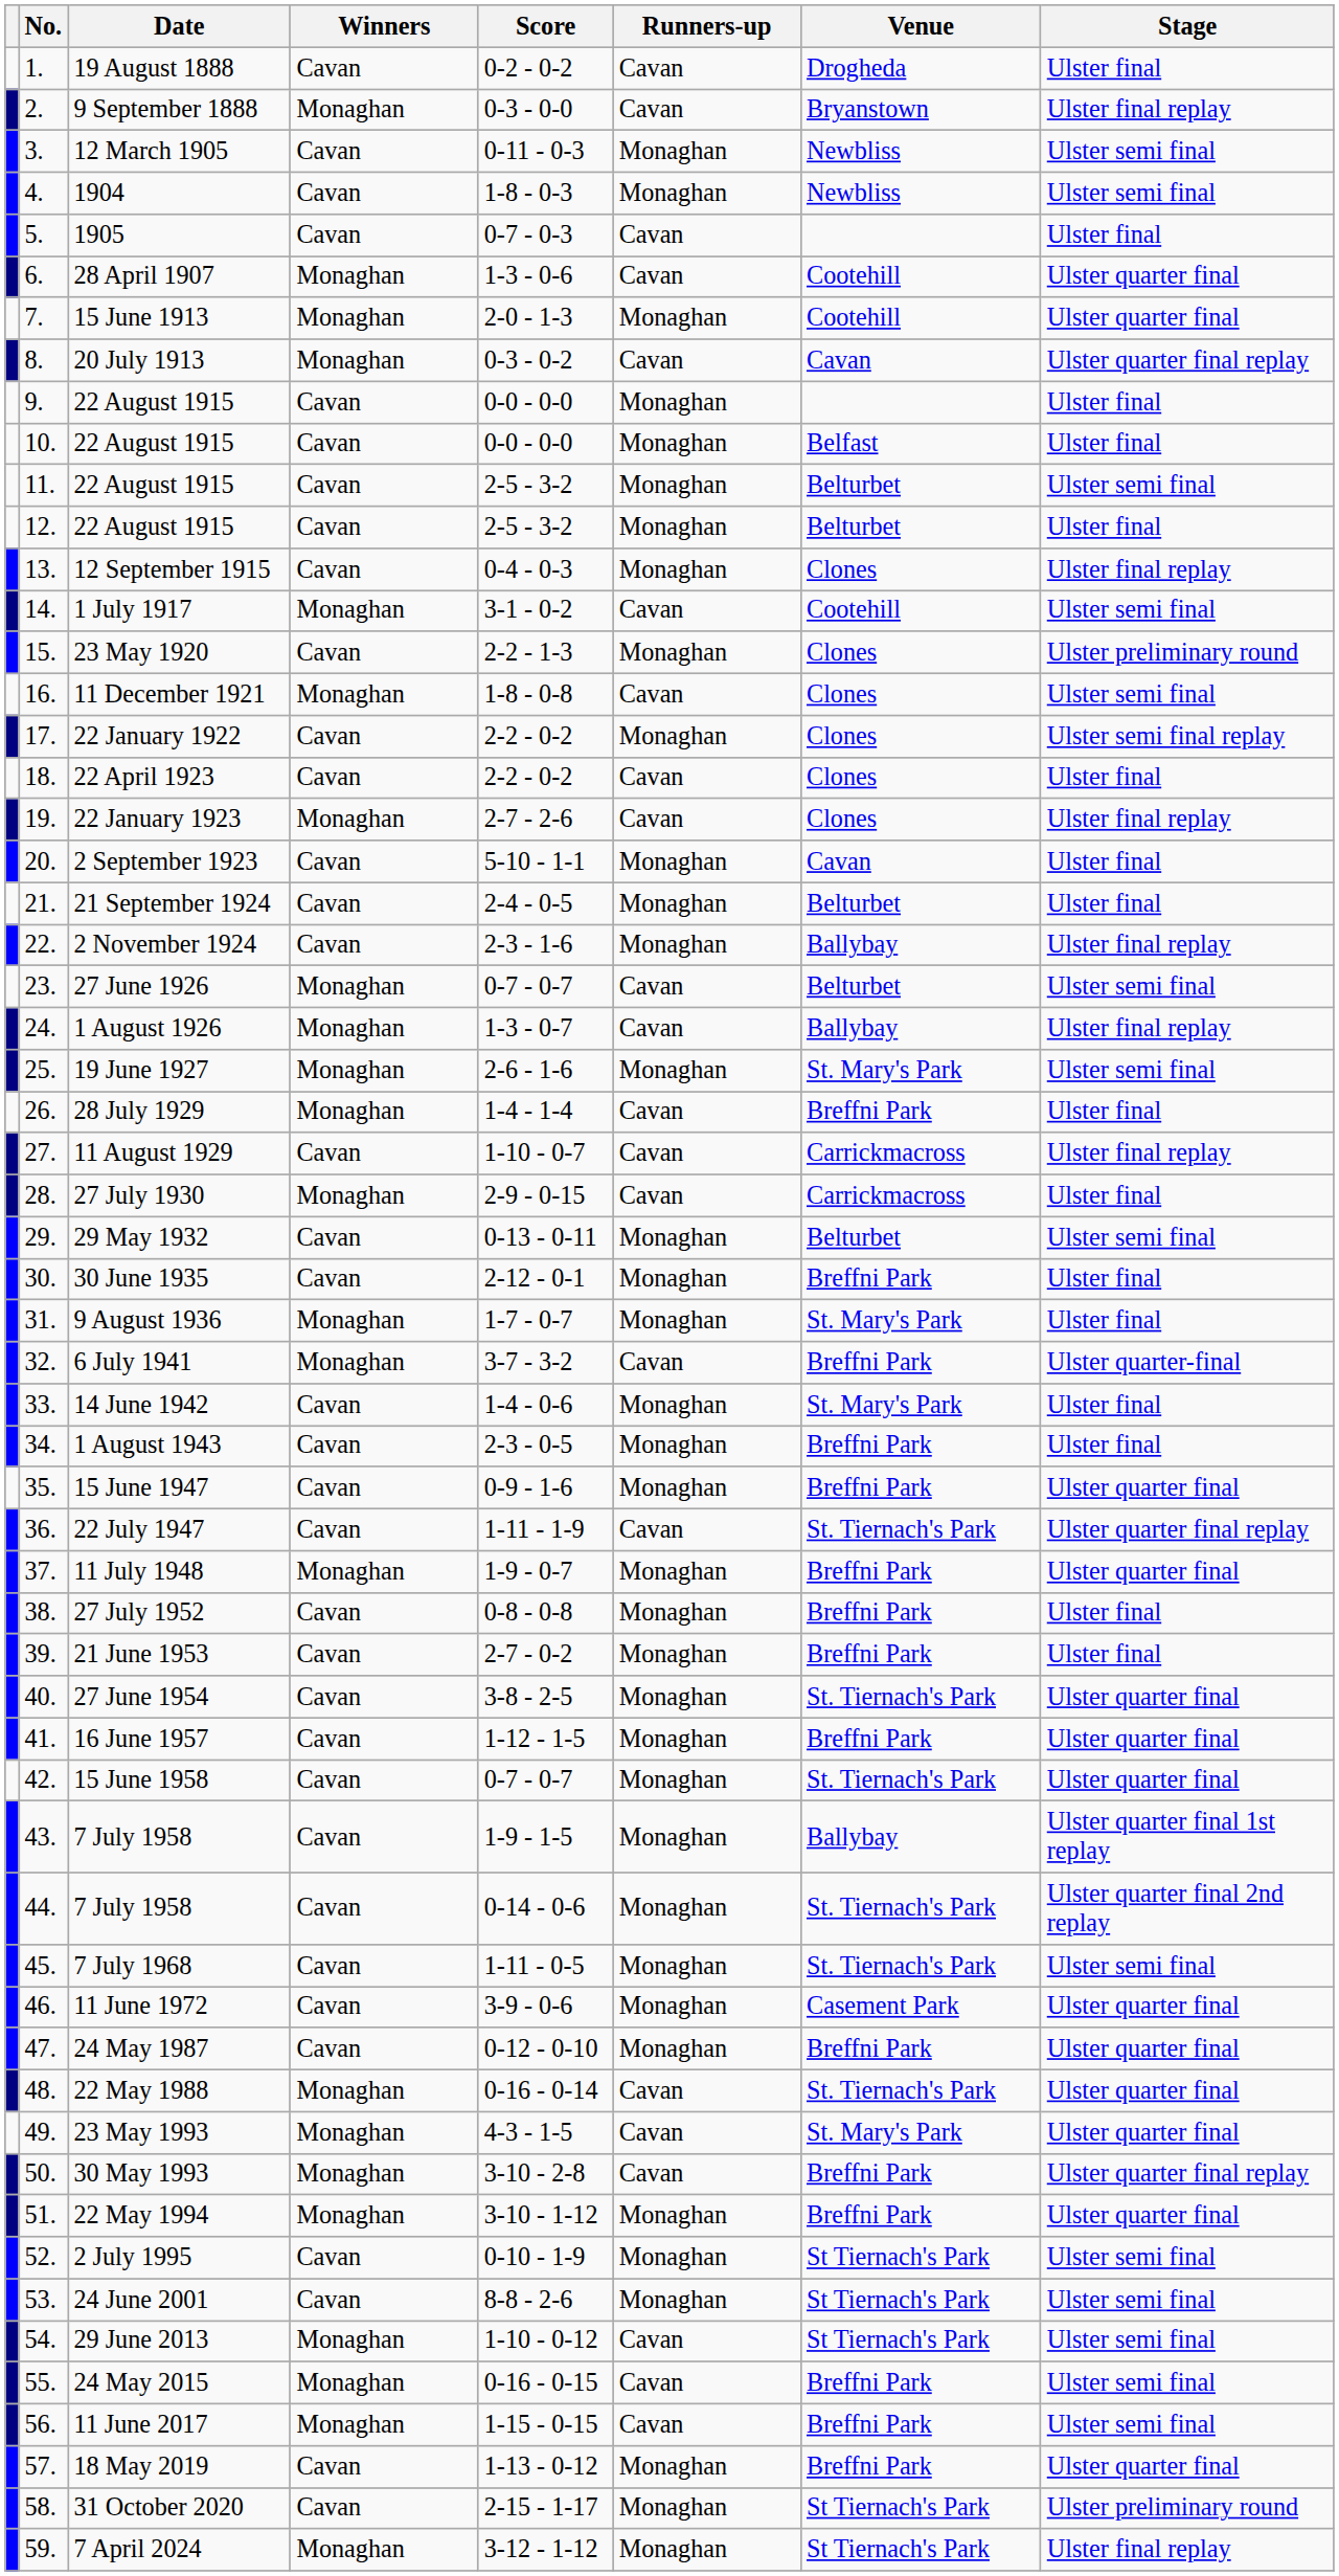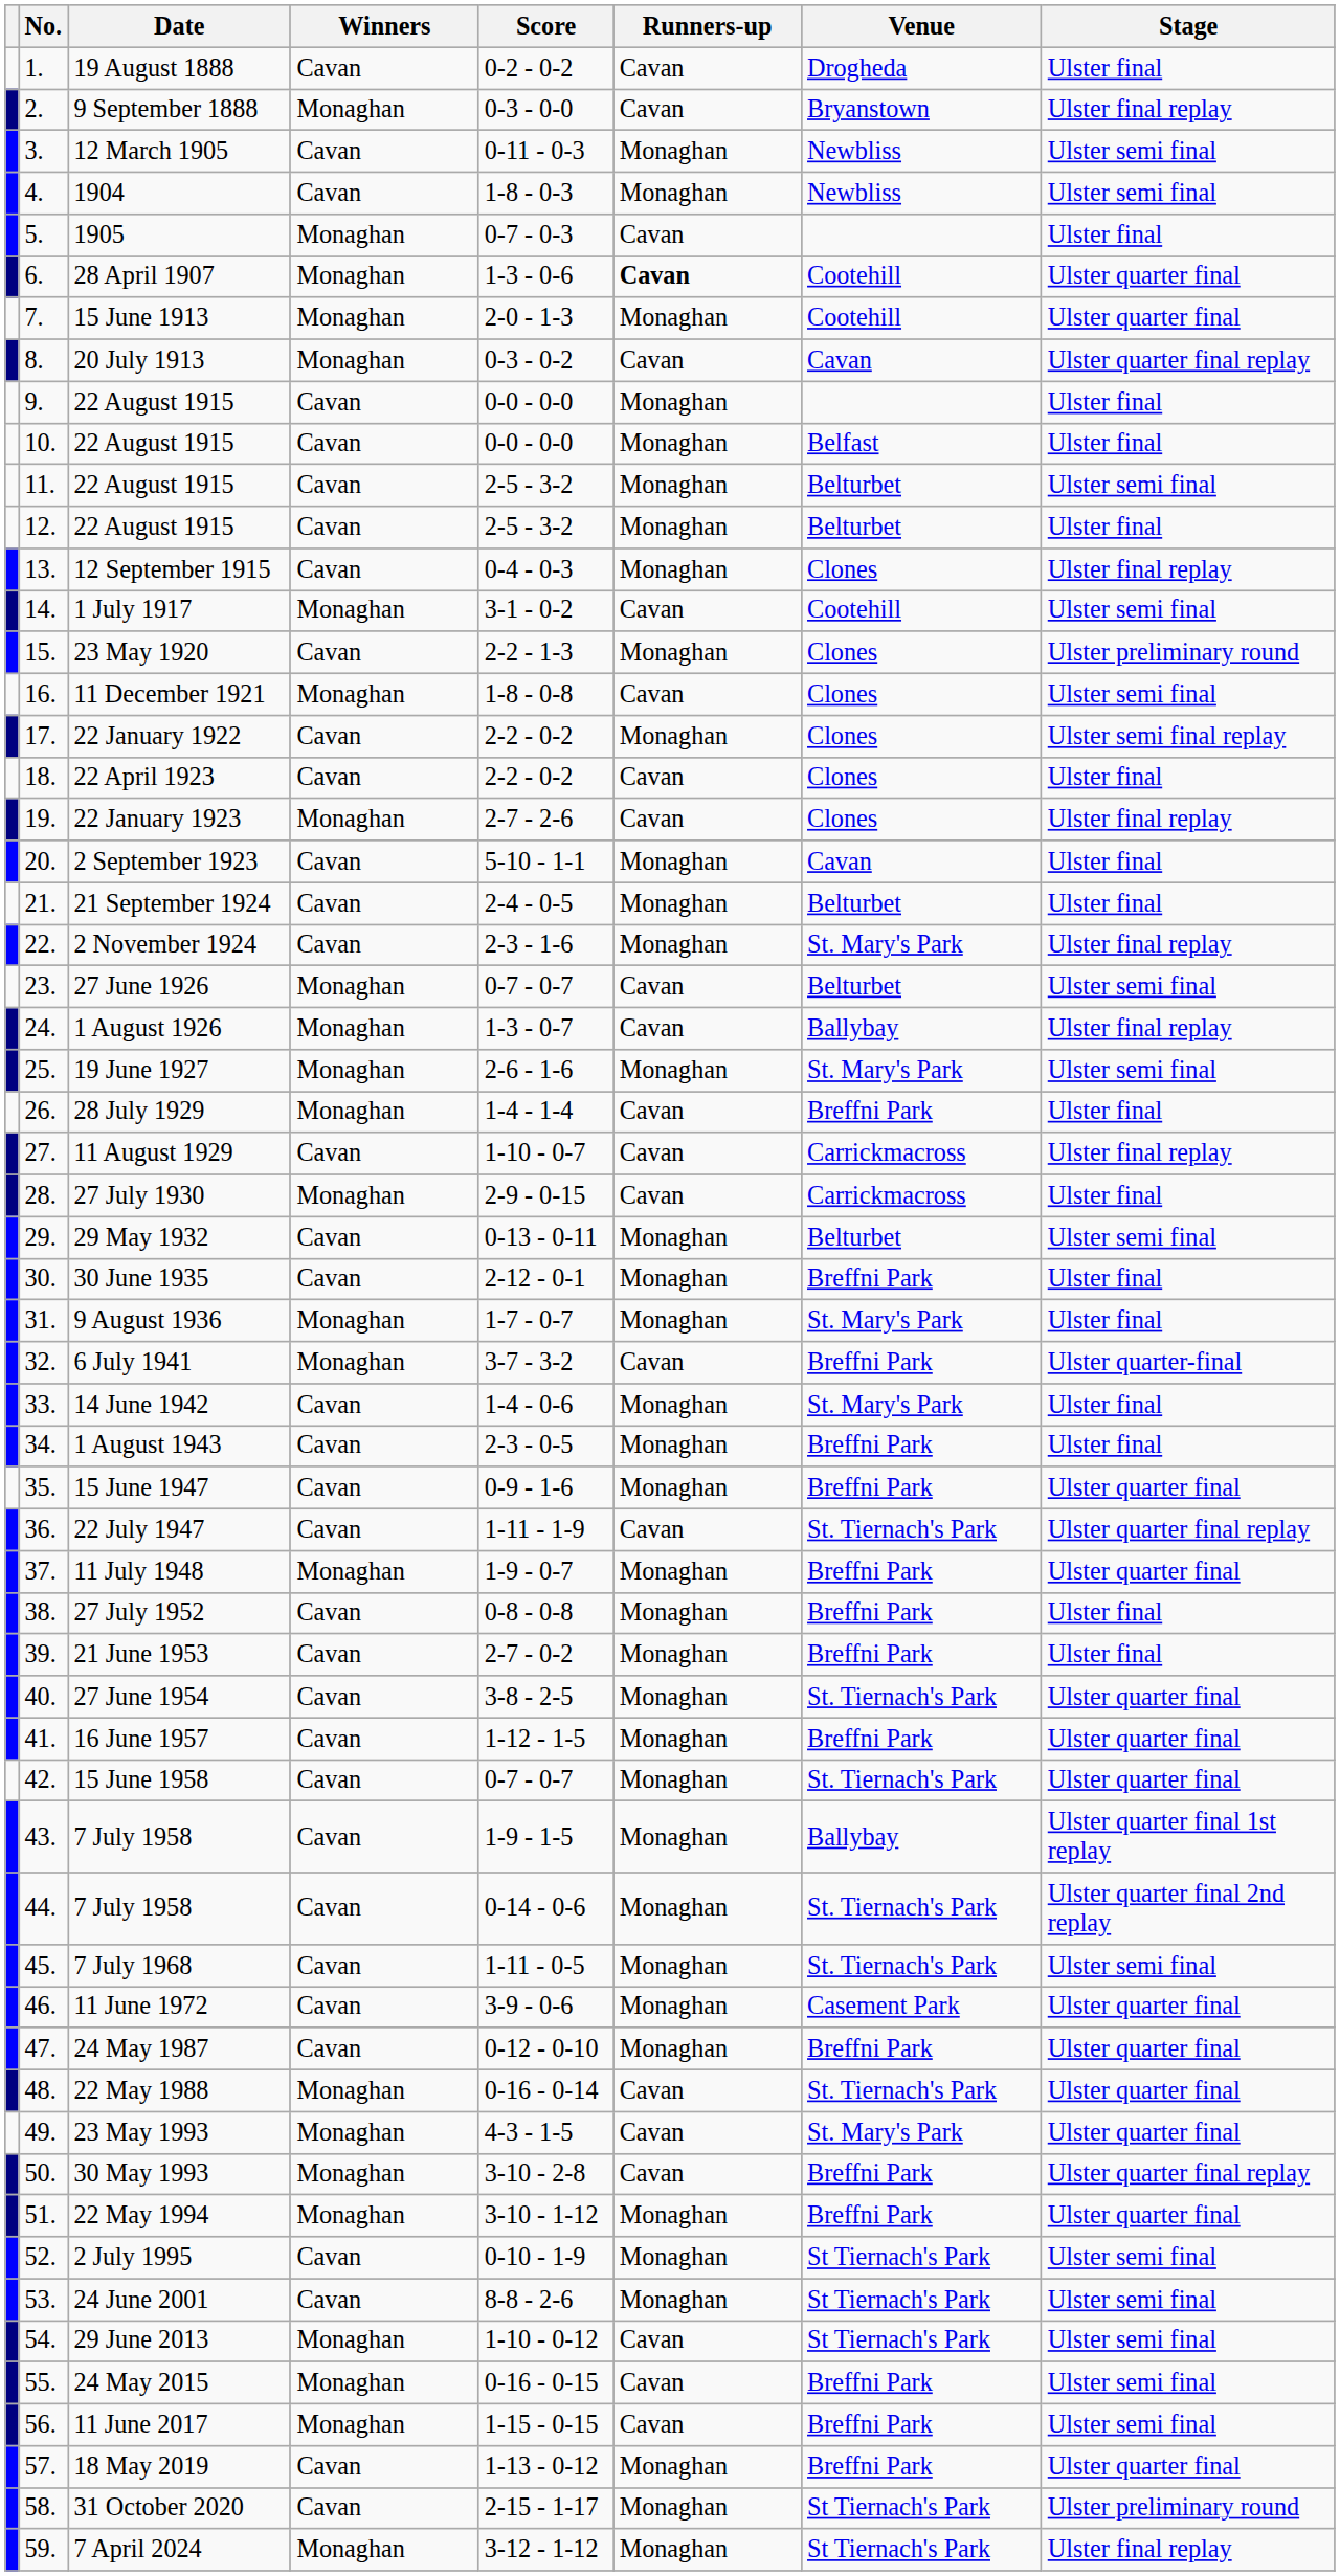1905 | Winners: Cavan -> Monaghan
28 April 1907 | Runners-up: normal -> bold
2 November 1924 | Venue: Ballybay -> St. Mary's Park
